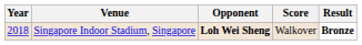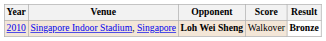Singapore Indoor Stadium, Singapore | Year: 2018 -> 2010
